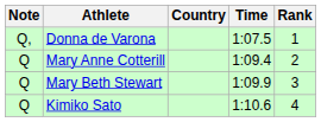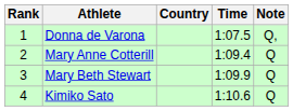columns swapped: Rank <-> Note
